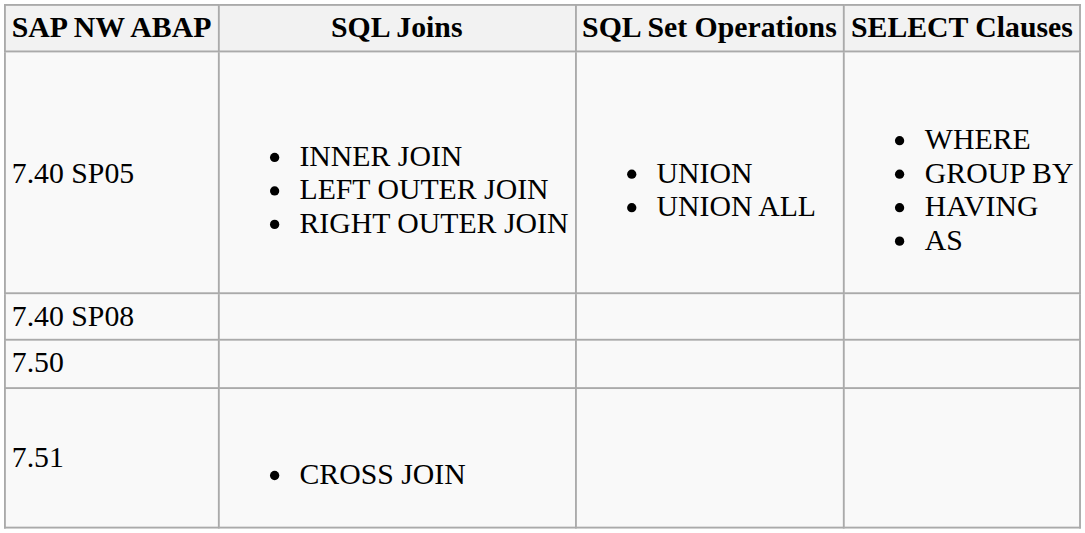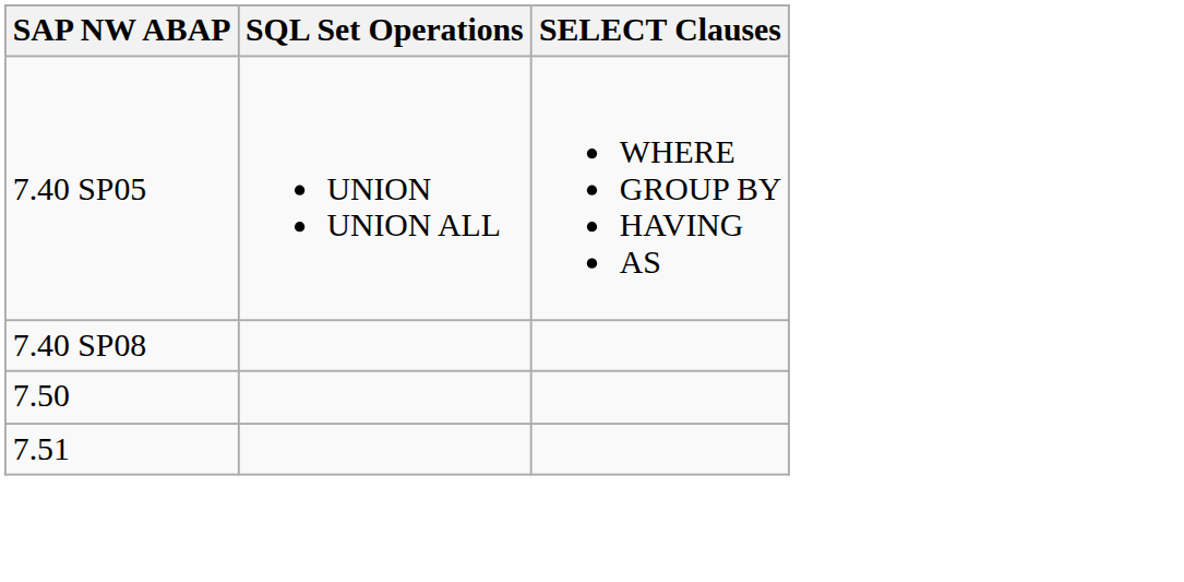- column: SQL Joins | INNER JOIN LEFT OUTER JOIN RIGHT OUTER JOIN | CROSS JOIN
